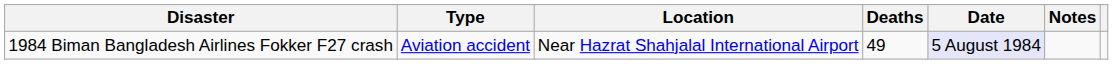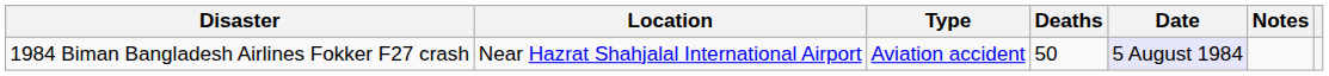columns swapped: Type <-> Location
1984 Biman Bangladesh Airlines Fokker F27 crash | Deaths: 49 -> 50
